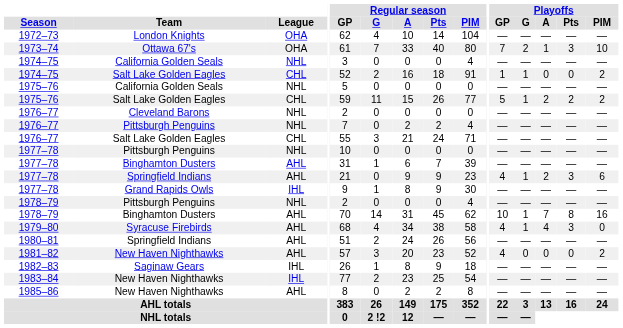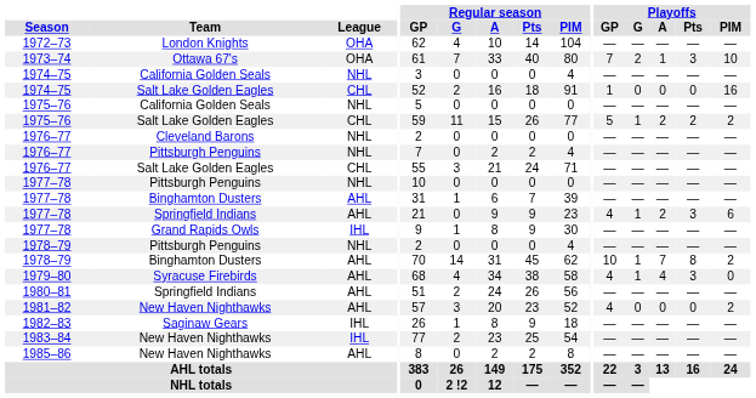1974–75 / Salt Lake Golden Eagles | Playoffs / G: 1 -> 0
1974–75 / Salt Lake Golden Eagles | Playoffs / PIM: 2 -> 16
1978–79 / Binghamton Dusters | Playoffs / PIM: 16 -> 2
